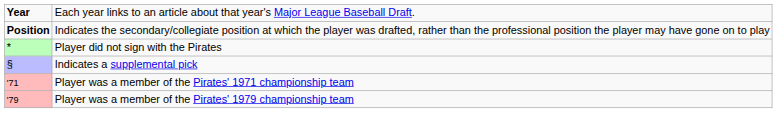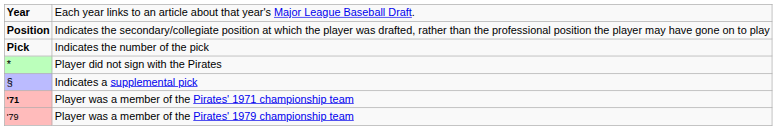+ row: Pick | Indicates the number of the pick
Player was a member of the Pirates' 1971 championship team | column 1: normal -> bold
